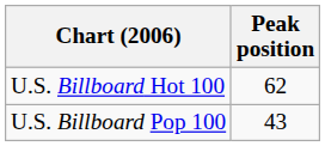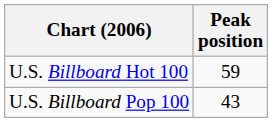U.S. Billboard Hot 100 | Peak position: 62 -> 59
